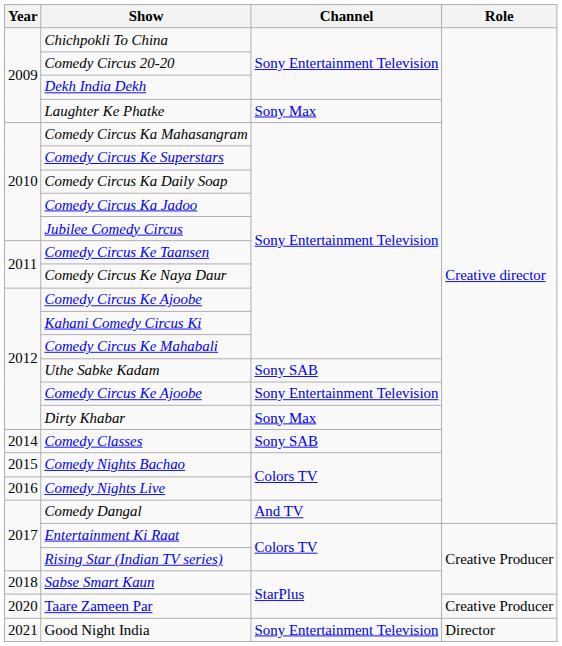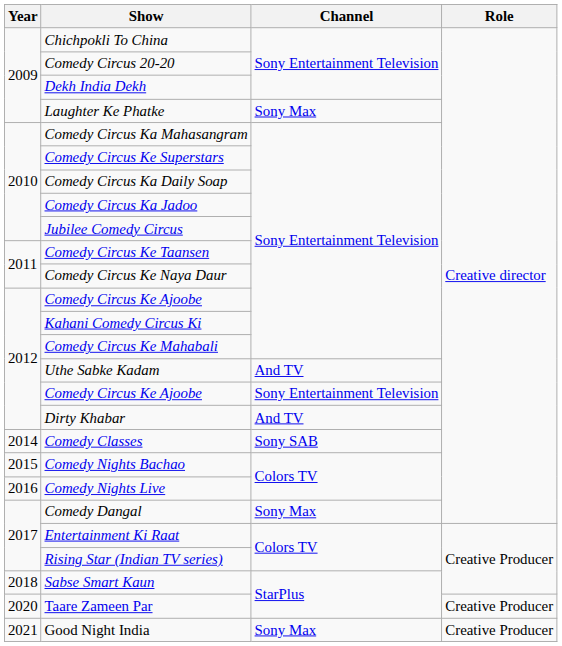Uthe Sabke Kadam | Channel: Sony SAB -> And TV
Dirty Khabar | Channel: Sony Max -> And TV
Comedy Dangal | Channel: And TV -> Sony Max
Good Night India | Channel: Sony Entertainment Television -> Sony Max
Good Night India | Role: Director -> Creative Producer
